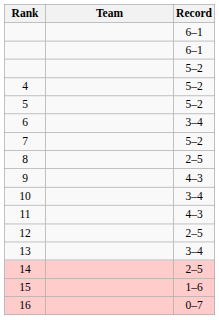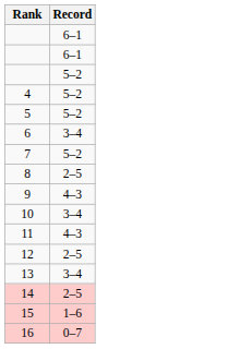- column: Team
